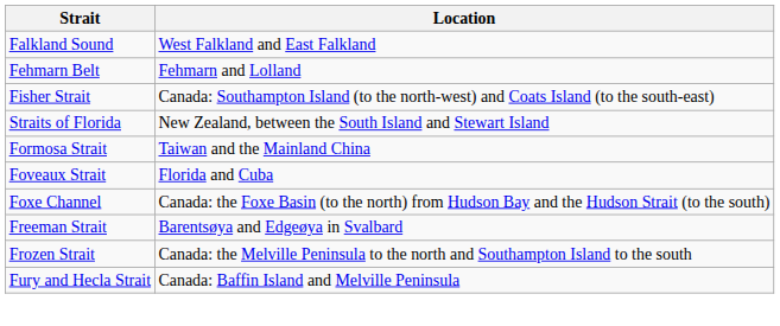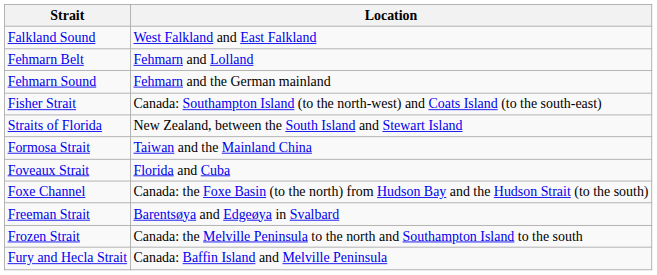+ row: Fehmarn Sound | Fehmarn and the German mainland
